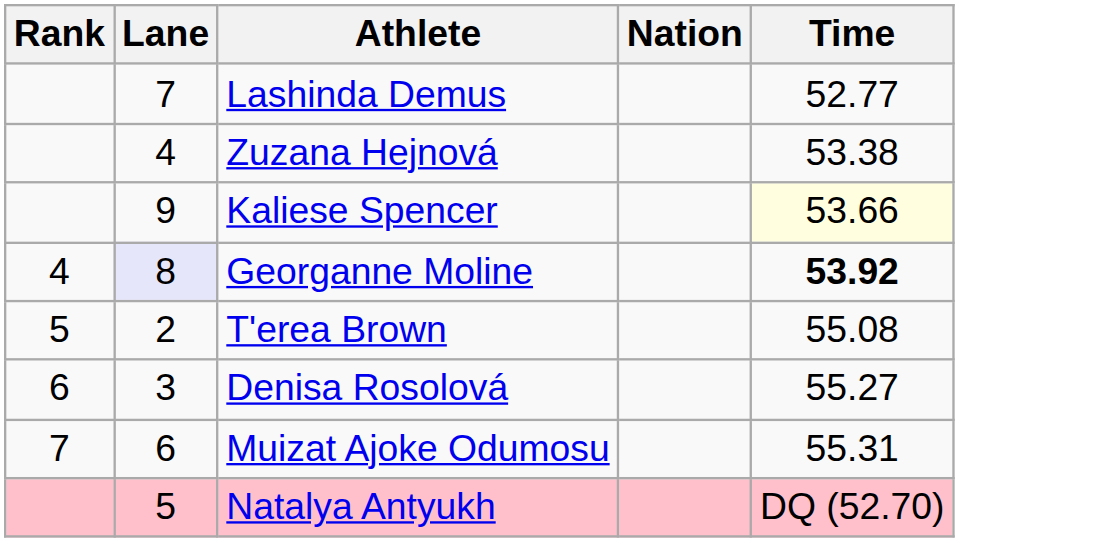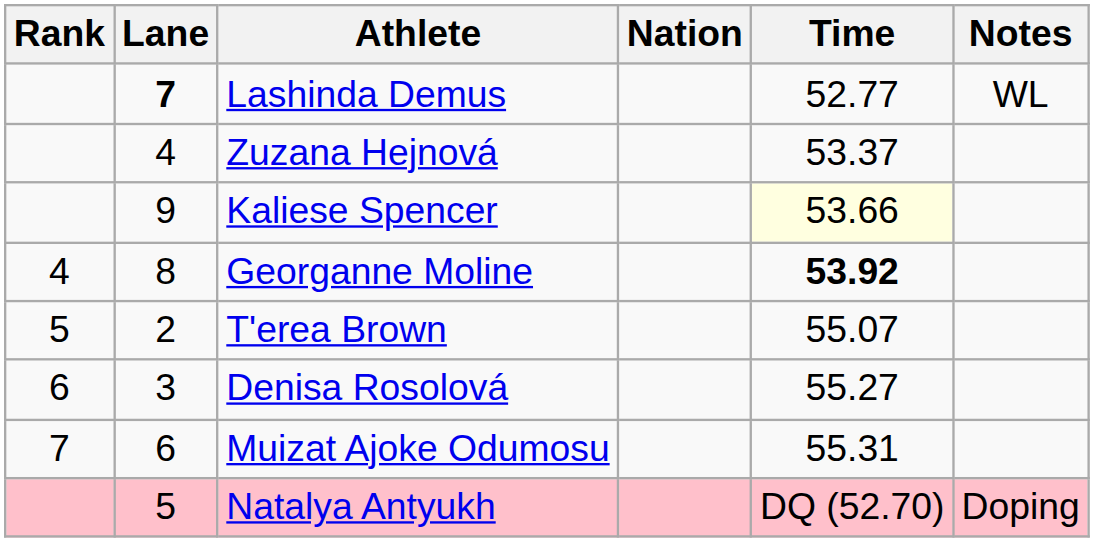+ column: Notes | WL | Doping
Lashinda Demus | Lane: normal -> bold
Zuzana Hejnová | Time: 53.38 -> 53.37
Georganne Moline | Lane: lavender background -> no background
T'erea Brown | Time: 55.08 -> 55.07
